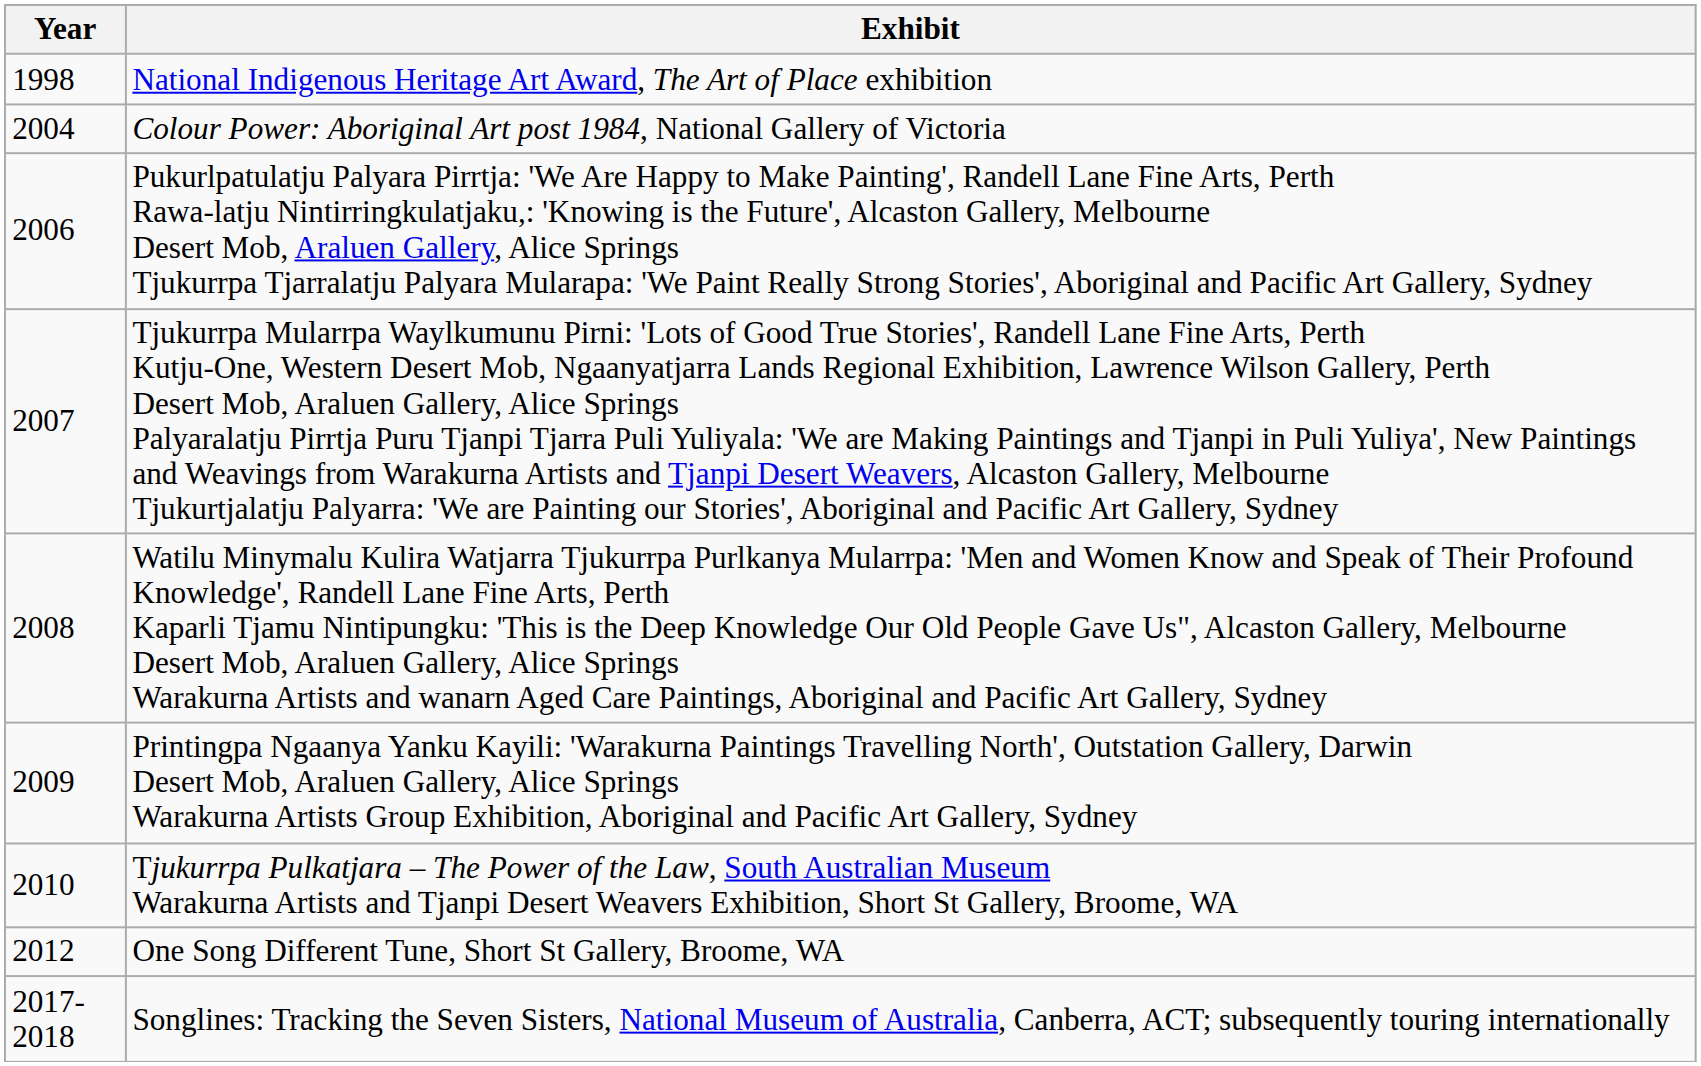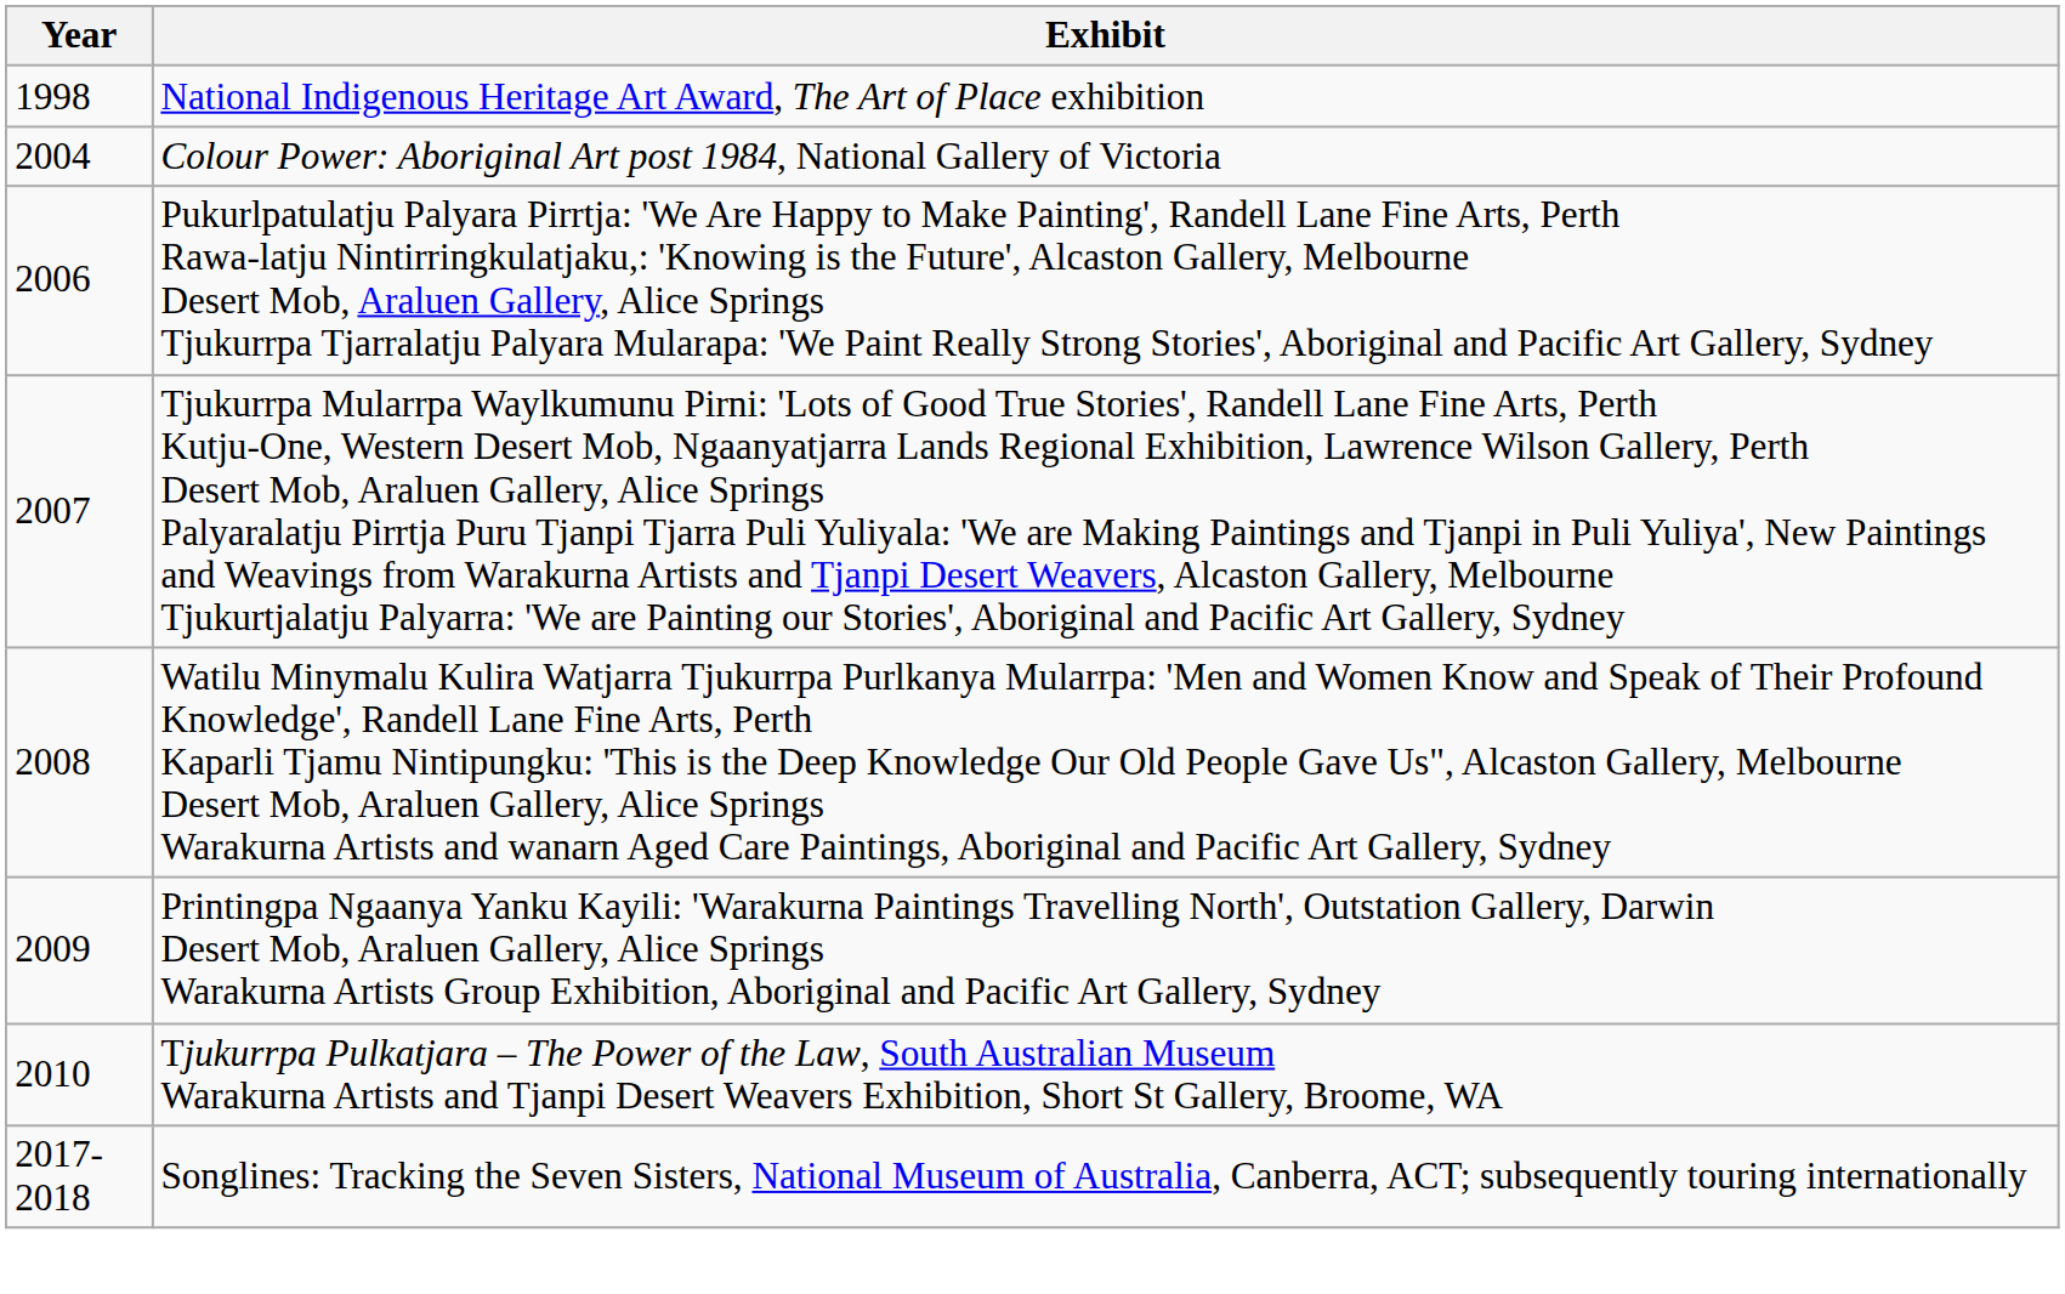- row: 2012 | One Song Different Tune, Short St Gallery, Broome, WA
